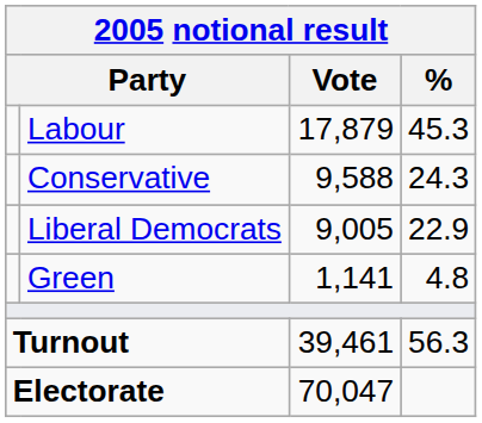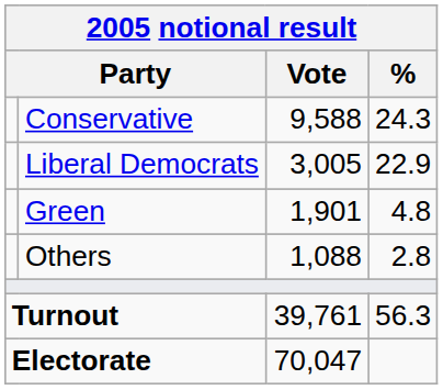- row: Labour | 17,879 | 45.3
Liberal Democrats | Vote: 9,005 -> 3,005
Green | Vote: 1,141 -> 1,901
+ row: Others | 1,088 | 2.8
Turnout | Vote: 39,461 -> 39,761
